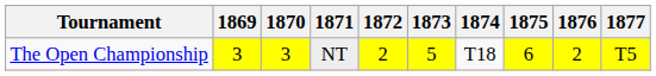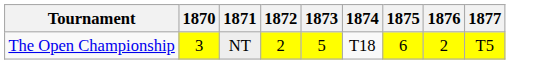- column: 1869 | 3
